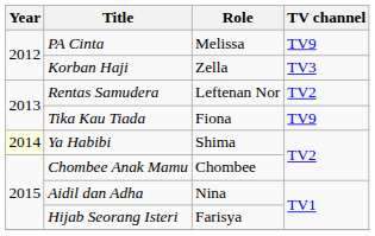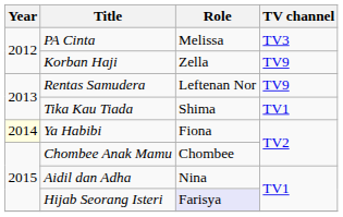PA Cinta | TV channel: TV9 -> TV3
Korban Haji | TV channel: TV3 -> TV9
Rentas Samudera | TV channel: TV2 -> TV9
Tika Kau Tiada | Role: Fiona -> Shima
Tika Kau Tiada | TV channel: TV9 -> TV1
Ya Habibi | Role: Shima -> Fiona
Hijab Seorang Isteri | Role: no background -> lavender background
